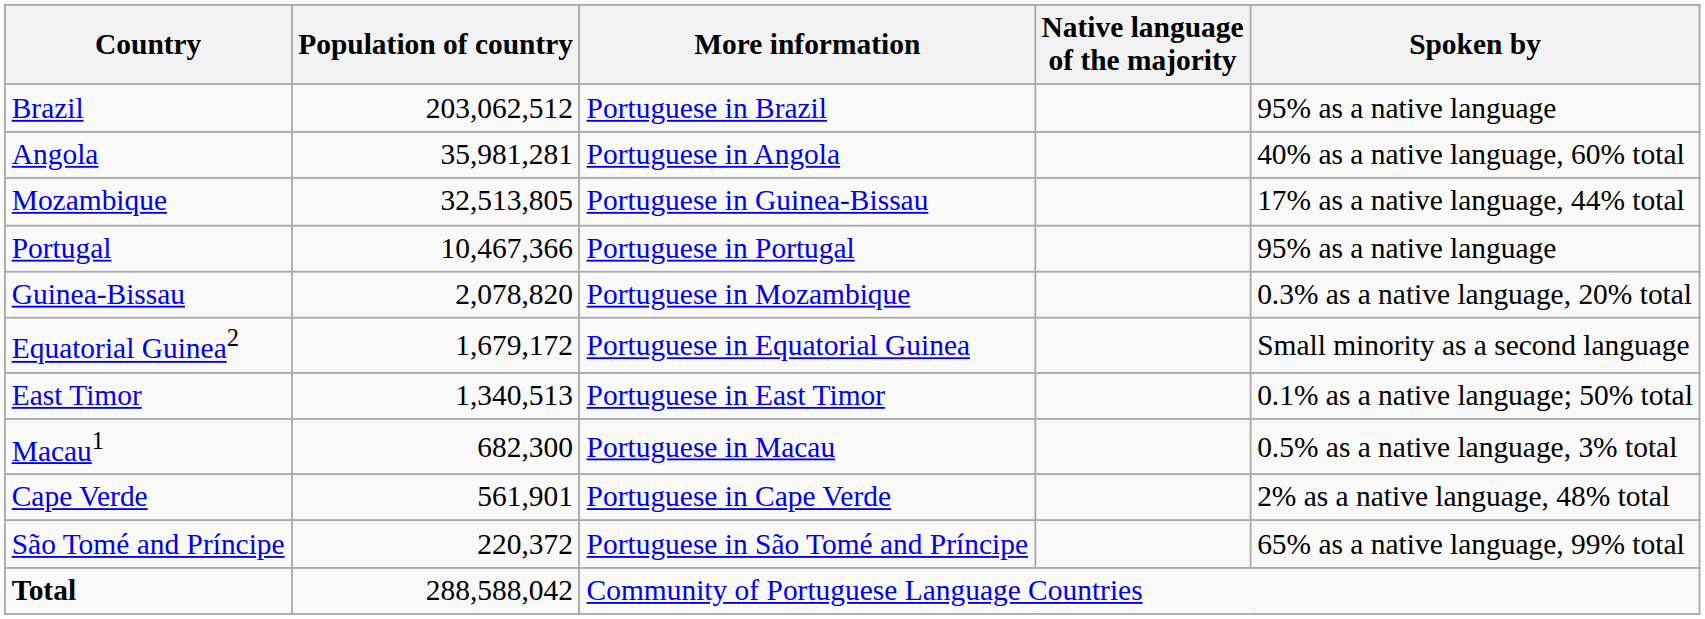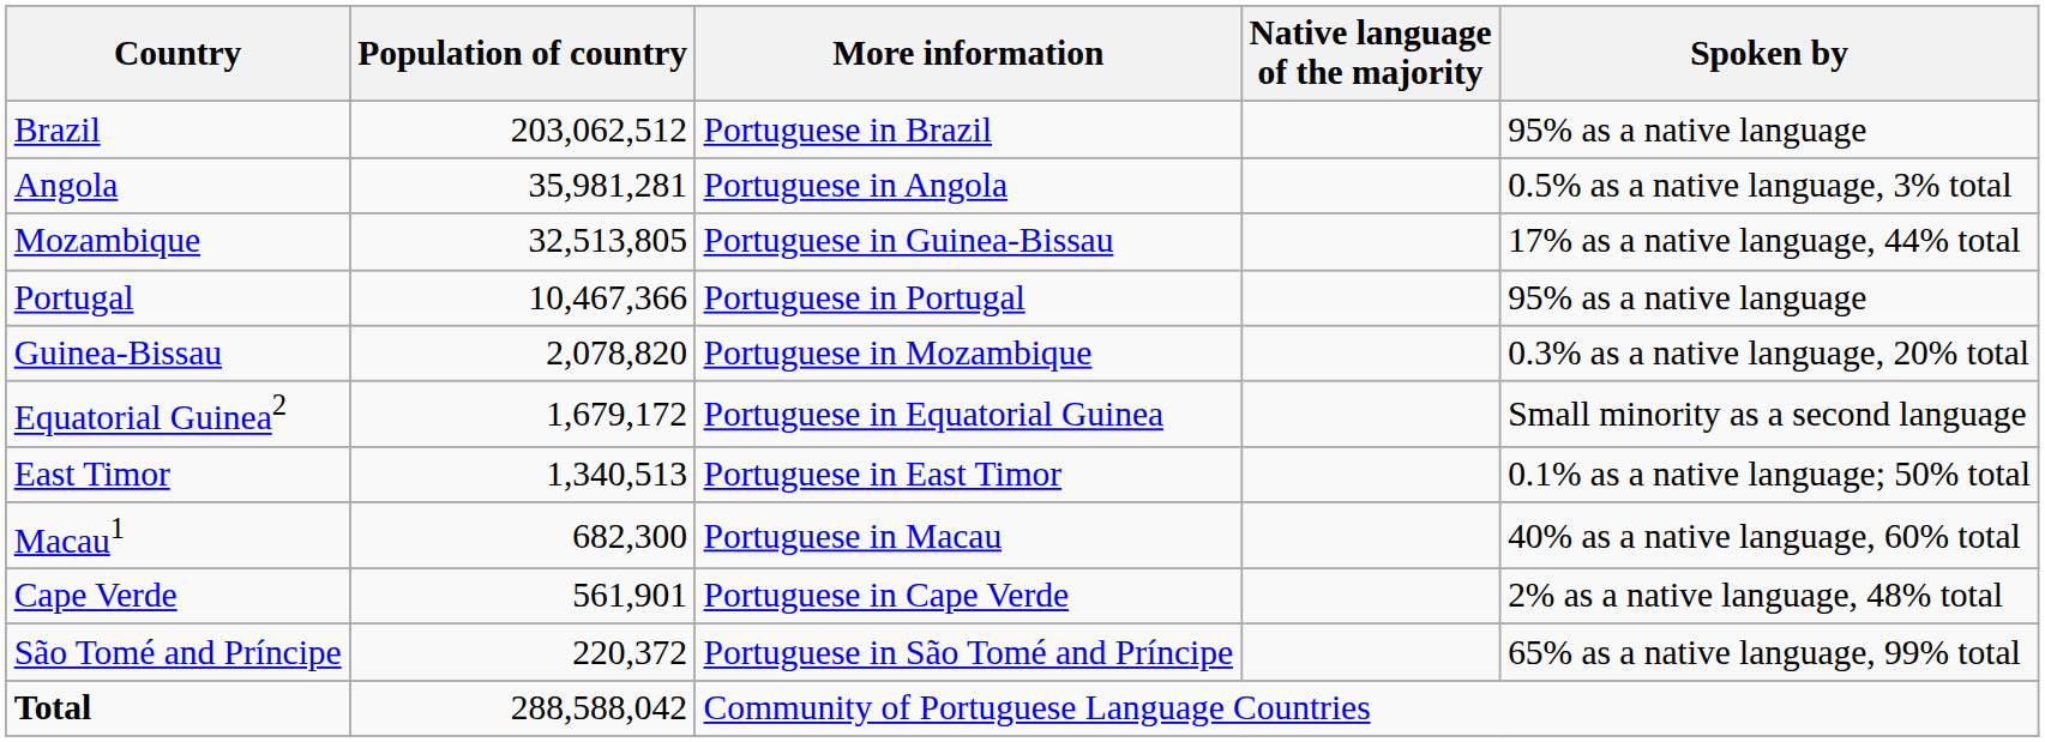Angola | Spoken by: 40% as a native language, 60% total -> 0.5% as a native language, 3% total
Macau1 | Spoken by: 0.5% as a native language, 3% total -> 40% as a native language, 60% total
